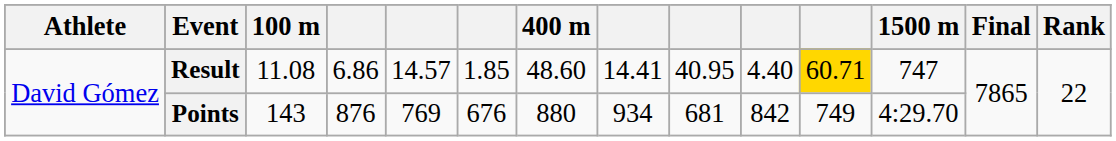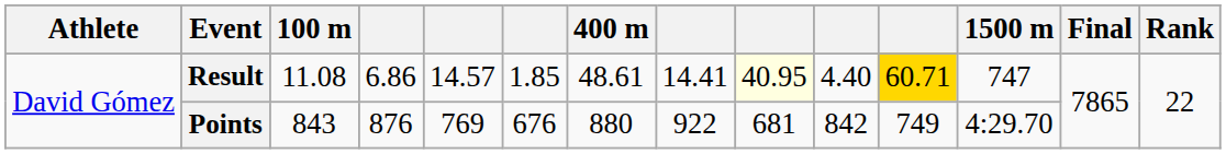Result | 400 m: 48.60 -> 48.61
Result | column 9: no background -> lightyellow background
Points | 100 m: 143 -> 843
Points | column 8: 934 -> 922
